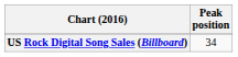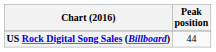US Rock Digital Song Sales (Billboard) | Peak position: 34 -> 44
